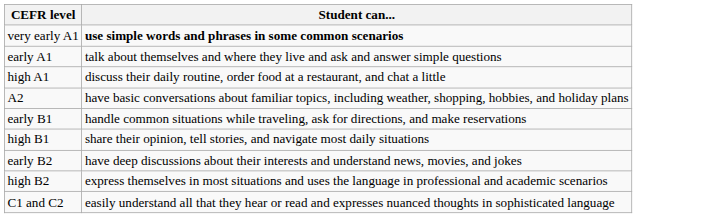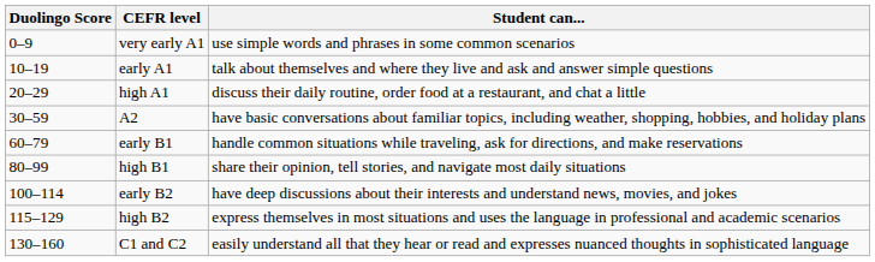+ column: Duolingo Score | 0–9 | 10–19 | 20–29 | 30–59 | 60–79 | 80–99 | 100–114 | 115–129 | 130–160
very early A1 | Student can...: bold -> normal
